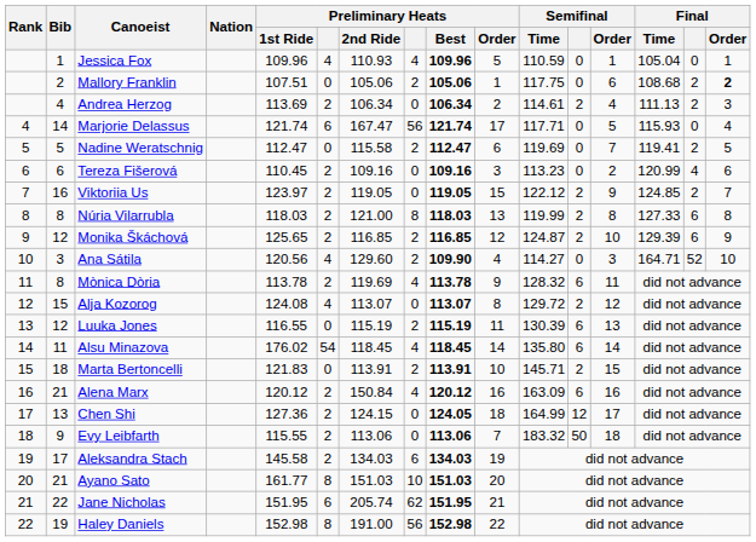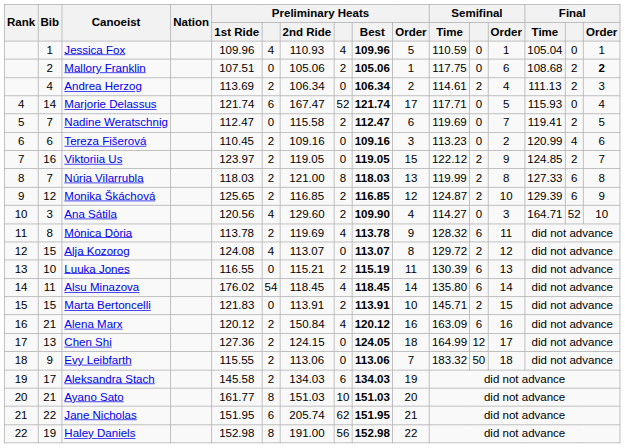Marjorie Delassus | column 8: 56 -> 52
Nadine Weratschnig | Bib: 5 -> 7
Núria Vilarrubla | Bib: 8 -> 7
Luuka Jones | Bib: 12 -> 10
Luuka Jones | Preliminary Heats / 2nd Ride: 115.19 -> 115.21
Marta Bertoncelli | Bib: 18 -> 15
